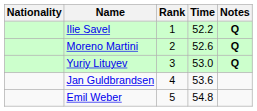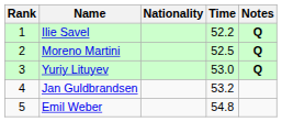columns swapped: Rank <-> Nationality
Moreno Martini | Time: 52.6 -> 52.5
Jan Guldbrandsen | Time: 53.6 -> 53.2
